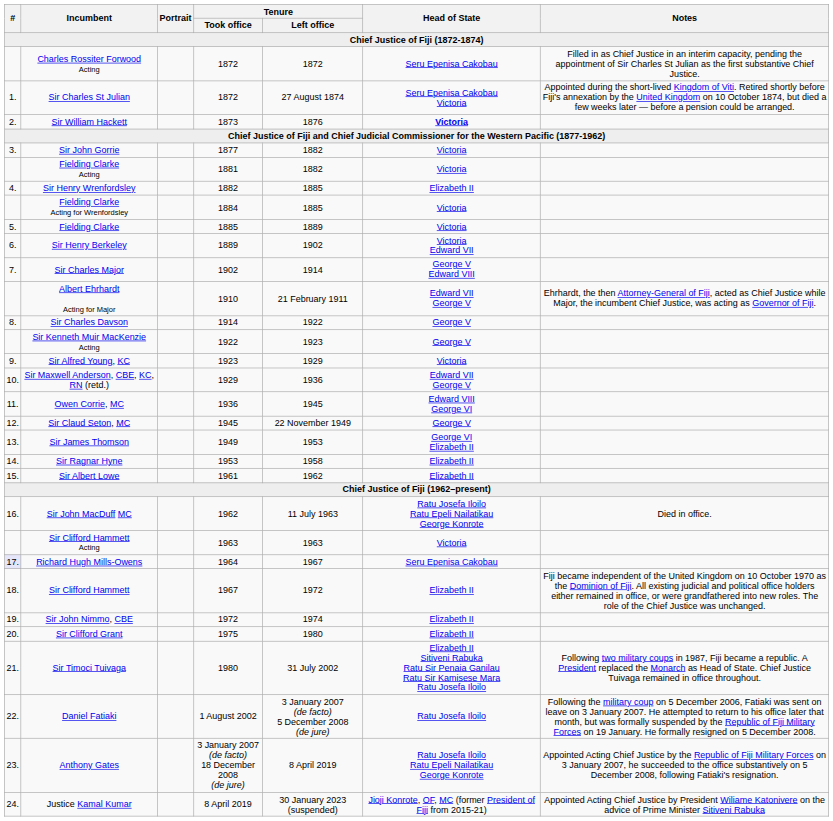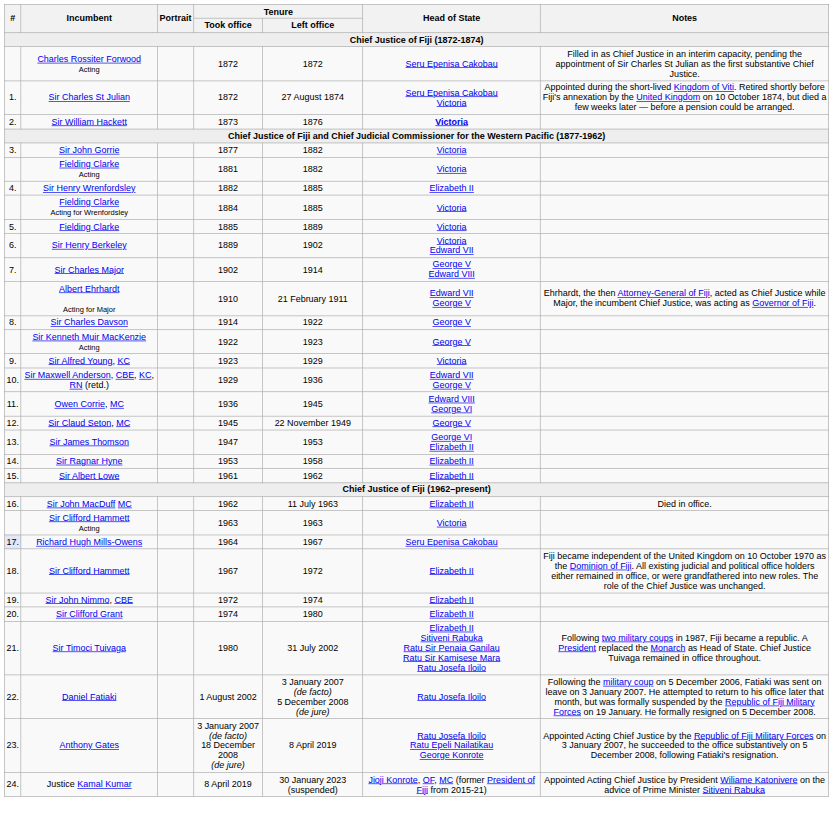Sir James Thomson | Tenure / Took office: 1949 -> 1947
Sir John MacDuff MC | Head of State: Ratu Josefa Iloilo Ratu Epeli Nailatikau George Konrote -> Elizabeth II
Sir Clifford Grant | Tenure / Took office: 1975 -> 1974
